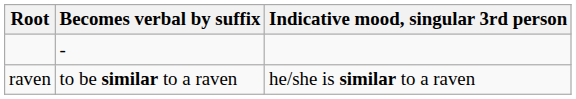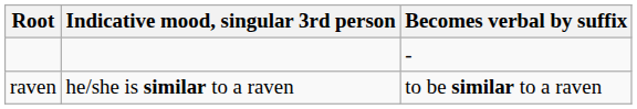columns swapped: Becomes verbal by suffix <-> Indicative mood, singular 3rd person
